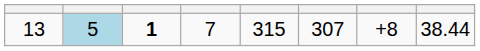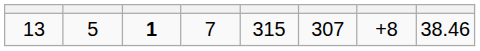13 | column 2: lightblue background -> no background
13 | column 8: 38.44 -> 38.46
